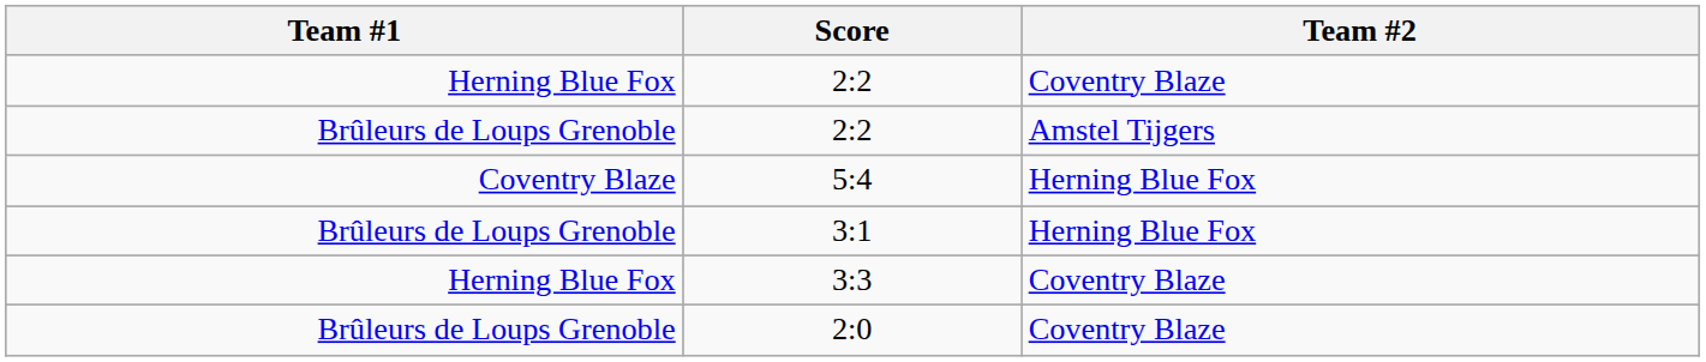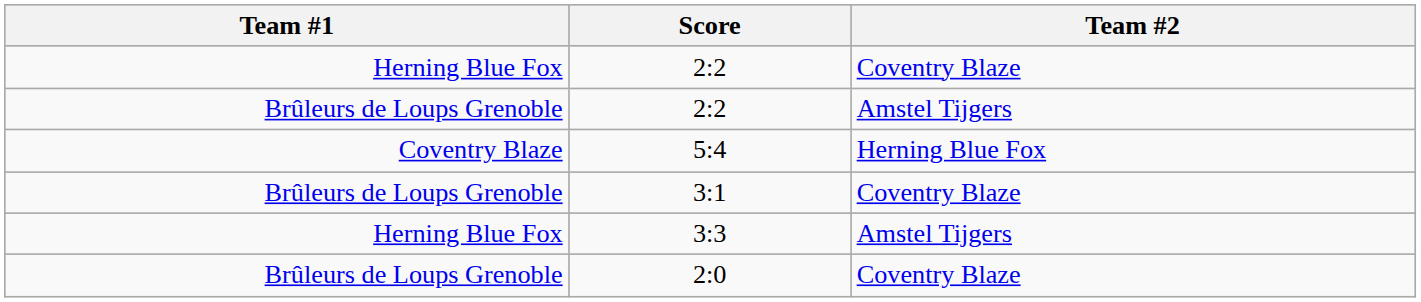3:1 | Team #2: Herning Blue Fox -> Coventry Blaze
3:3 | Team #2: Coventry Blaze -> Amstel Tijgers
